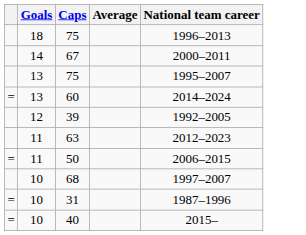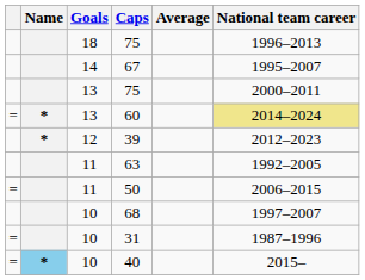+ column: Name | * | * | *
67 | National team career: 2000–2011 -> 1995–2007
13 / 75 | National team career: 1995–2007 -> 2000–2011
60 | National team career: no background -> khaki background
39 | National team career: 1992–2005 -> 2012–2023
63 | National team career: 2012–2023 -> 1992–2005
